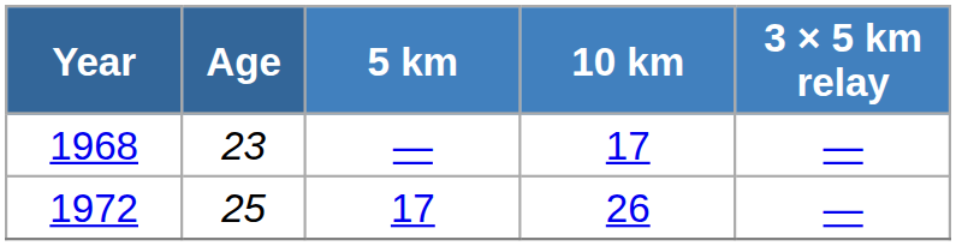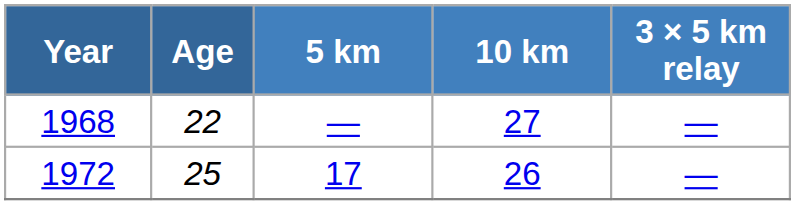1968 | Age: 23 -> 22
1968 | 10 km: 17 -> 27
